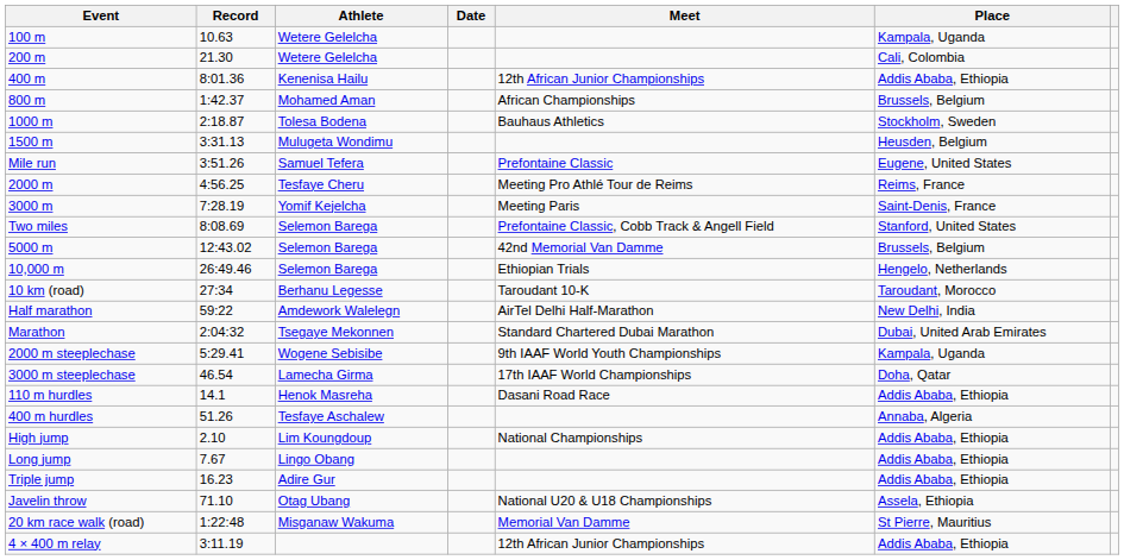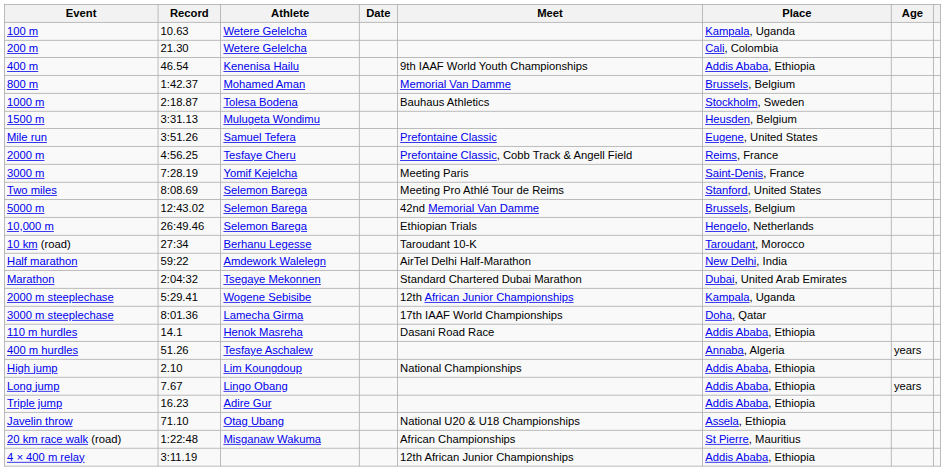+ column: Age | years | years
400 m | Record: 8:01.36 -> 46.54
400 m | Meet: 12th African Junior Championships -> 9th IAAF World Youth Championships
800 m | Meet: African Championships -> Memorial Van Damme
2000 m | Meet: Meeting Pro Athlé Tour de Reims -> Prefontaine Classic, Cobb Track & Angell Field
Two miles | Meet: Prefontaine Classic, Cobb Track & Angell Field -> Meeting Pro Athlé Tour de Reims
2000 m steeplechase | Meet: 9th IAAF World Youth Championships -> 12th African Junior Championships
3000 m steeplechase | Record: 46.54 -> 8:01.36
20 km race walk (road) | Meet: Memorial Van Damme -> African Championships
